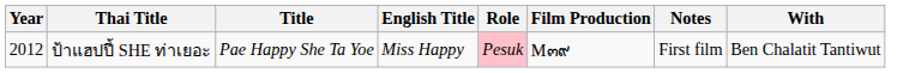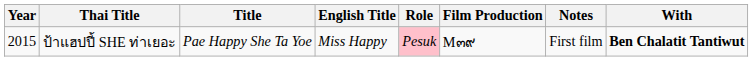ป้าแฮปปี้ SHE ท่าเยอะ | Year: 2012 -> 2015
ป้าแฮปปี้ SHE ท่าเยอะ | With: normal -> bold
